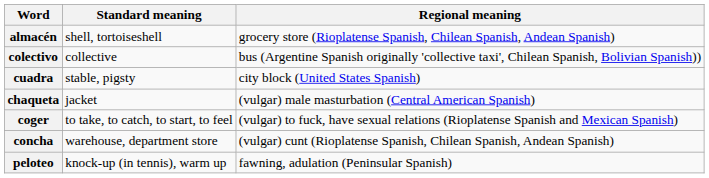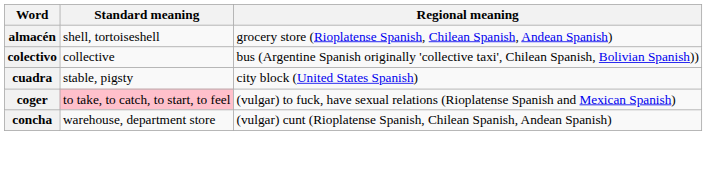- row: chaqueta | jacket | (vulgar) male masturbation (Central American Spanish)
coger | Standard meaning: no background -> pink background
- row: peloteo | knock-up (in tennis), warm up | fawning, adulation (Peninsular Spanish)
